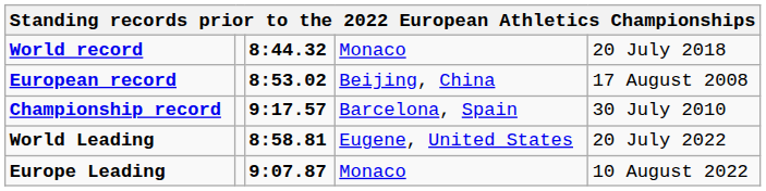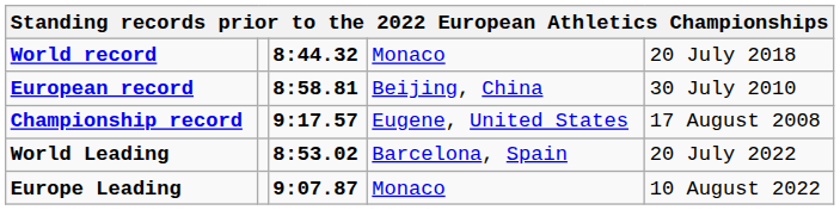European record | column 3: 8:53.02 -> 8:58.81
European record | column 5: 17 August 2008 -> 30 July 2010
Championship record | column 4: Barcelona, Spain -> Eugene, United States
Championship record | column 5: 30 July 2010 -> 17 August 2008
World Leading | column 3: 8:58.81 -> 8:53.02
World Leading | column 4: Eugene, United States -> Barcelona, Spain
